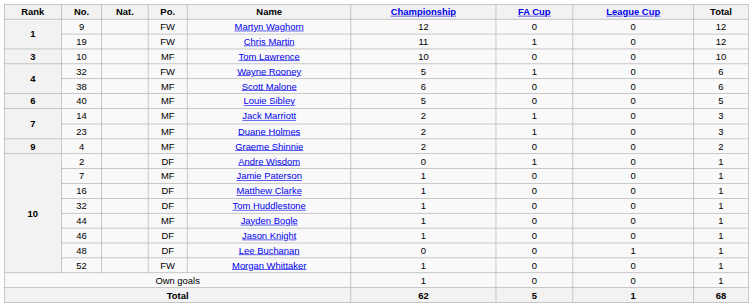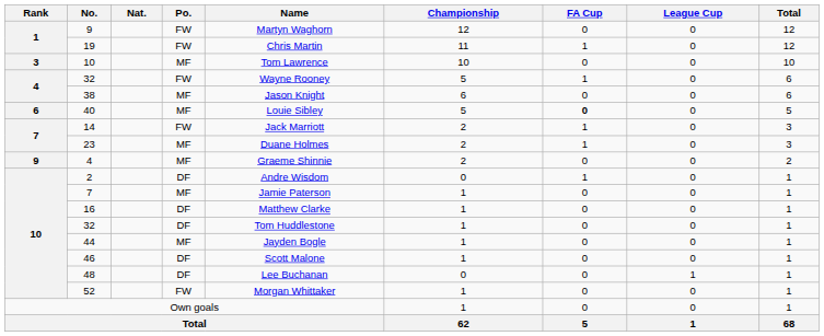38 | Name: Scott Malone -> Jason Knight
40 | FA Cup: normal -> bold
14 | Po.: MF -> FW
46 | Name: Jason Knight -> Scott Malone
